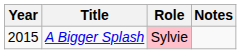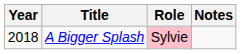A Bigger Splash | Year: 2015 -> 2018
